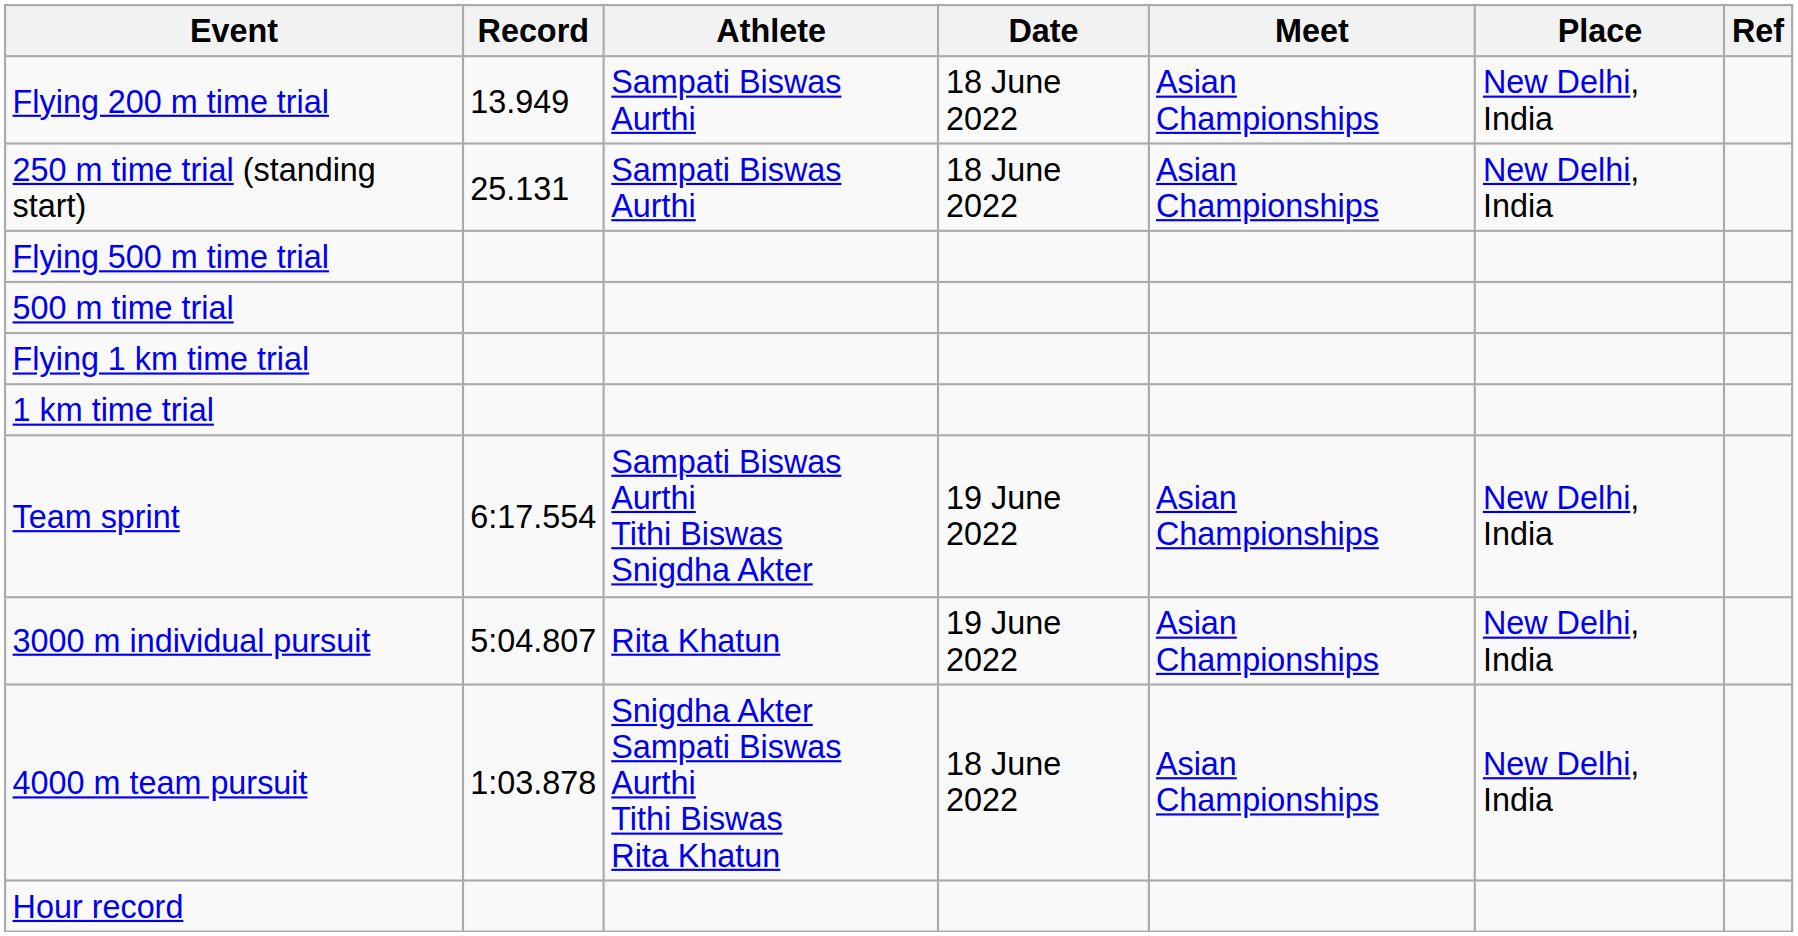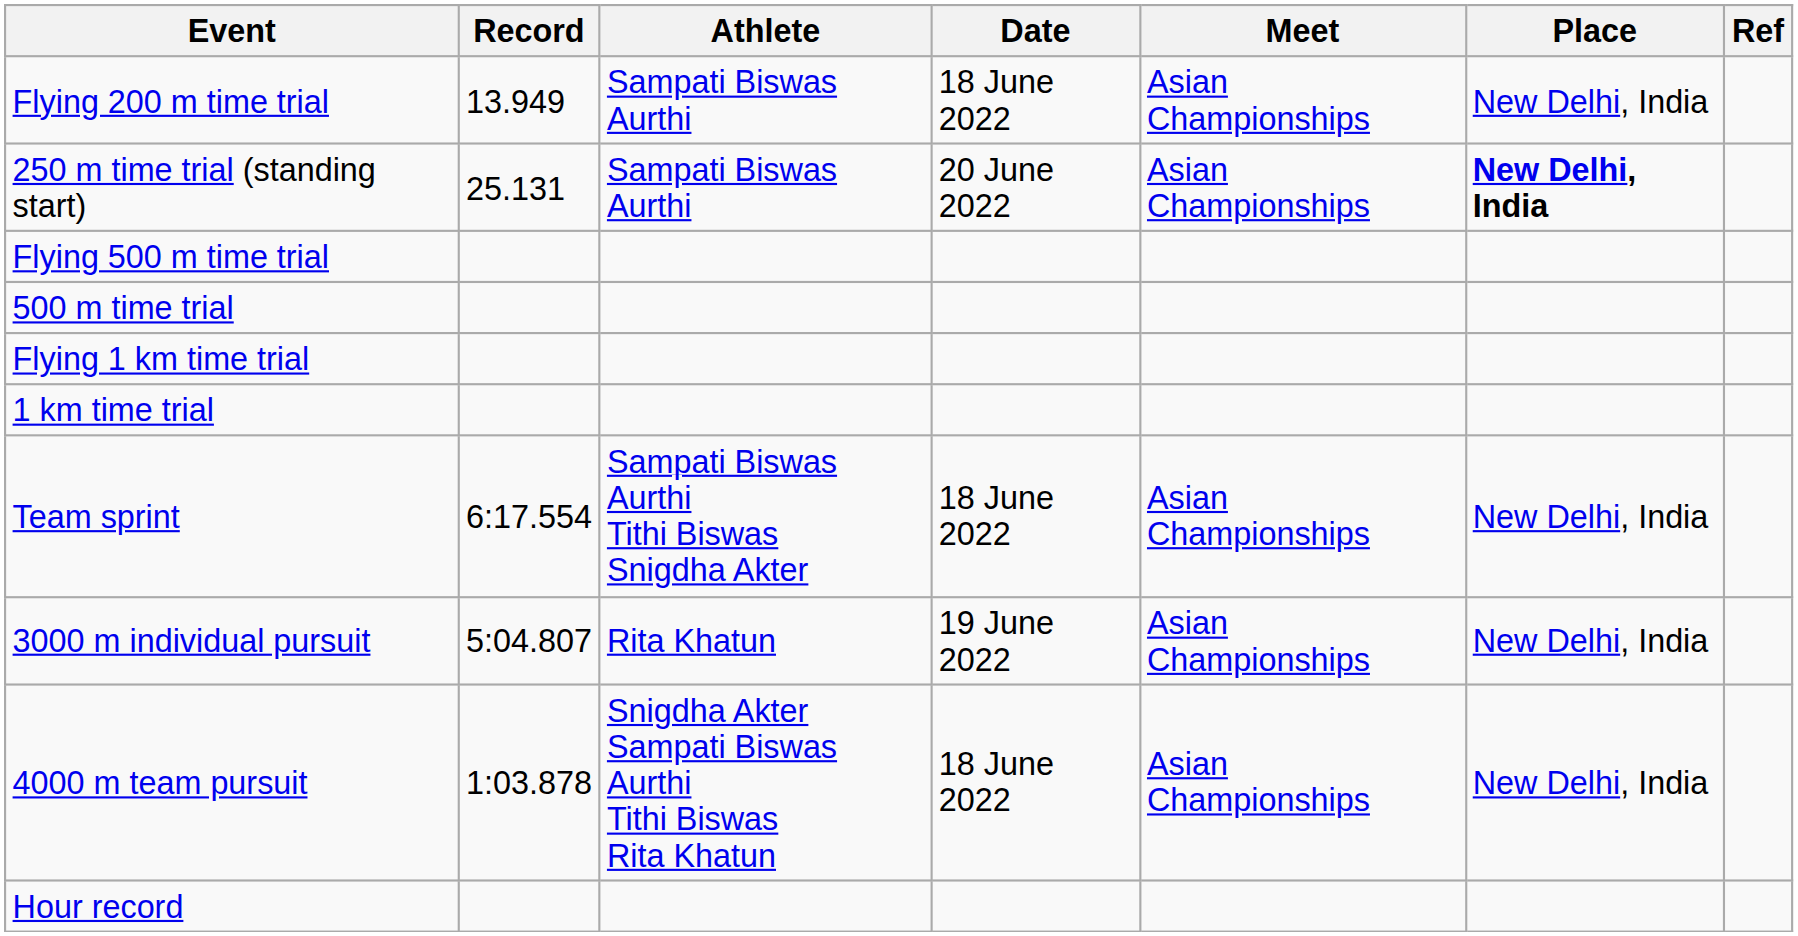250 m time trial (standing start) | Date: 18 June 2022 -> 20 June 2022
250 m time trial (standing start) | Place: normal -> bold
Team sprint | Date: 19 June 2022 -> 18 June 2022
